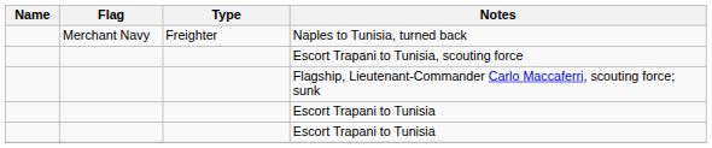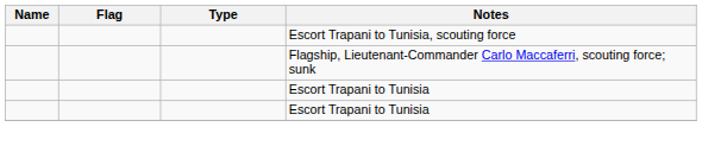- row: Merchant Navy | Freighter | Naples to Tunisia, turned back
